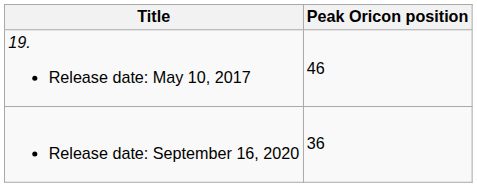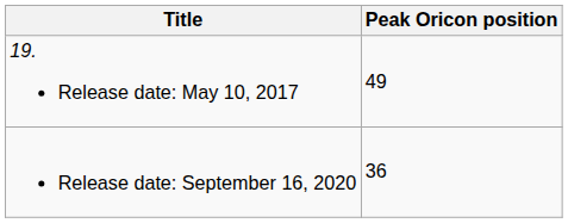19. Release date: May 10, 2017 | Peak Oricon position: 46 -> 49
